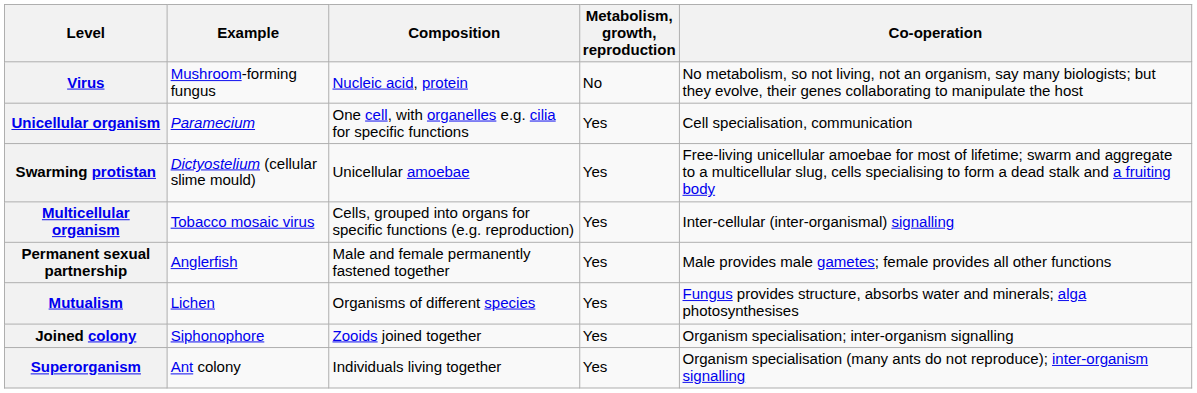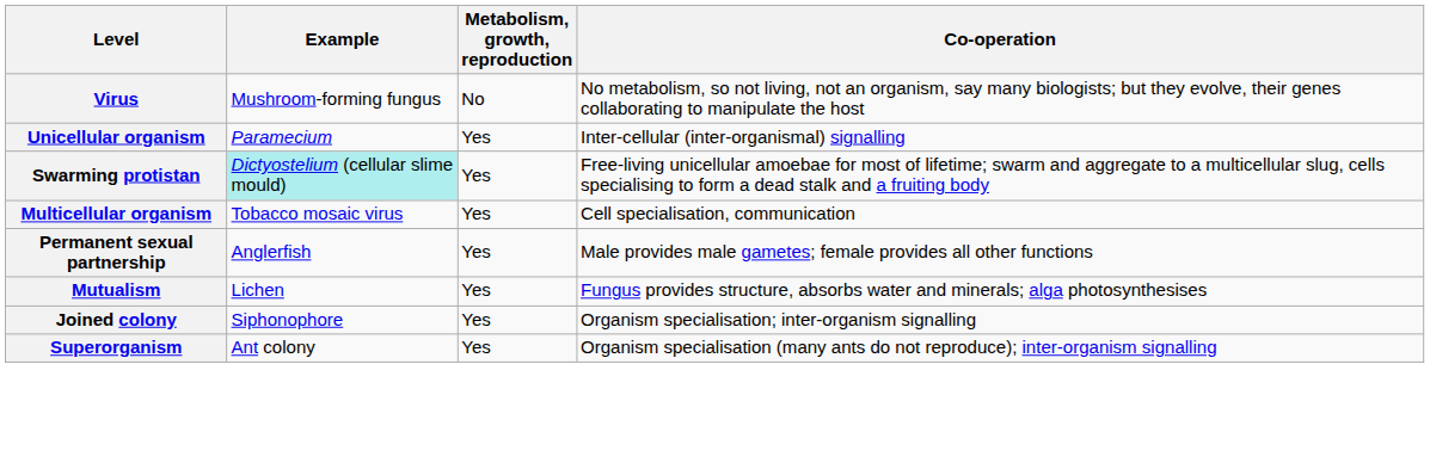- column: Composition | Nucleic acid, protein | One cell, with organelles e.g. cilia for specific functions | Unicellular amoebae | Cells, grouped into organs for specific functions (e.g. reproduction) | Male and female permanently fastened together | Organisms of different species | Zooids joined together | Individuals living together
Unicellular organism | Co-operation: Cell specialisation, communication -> Inter-cellular (inter-organismal) signalling
Swarming protistan | Example: no background -> paleturquoise background
Multicellular organism | Co-operation: Inter-cellular (inter-organismal) signalling -> Cell specialisation, communication
